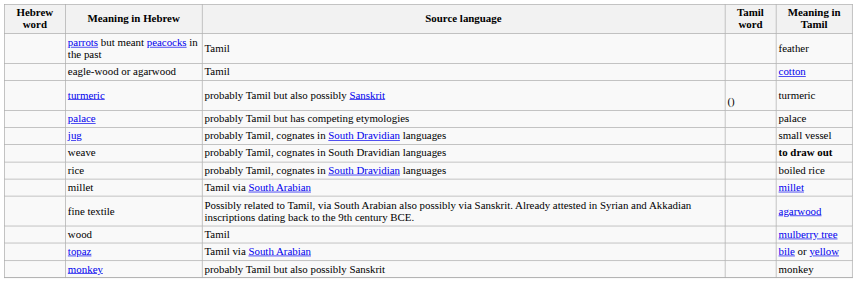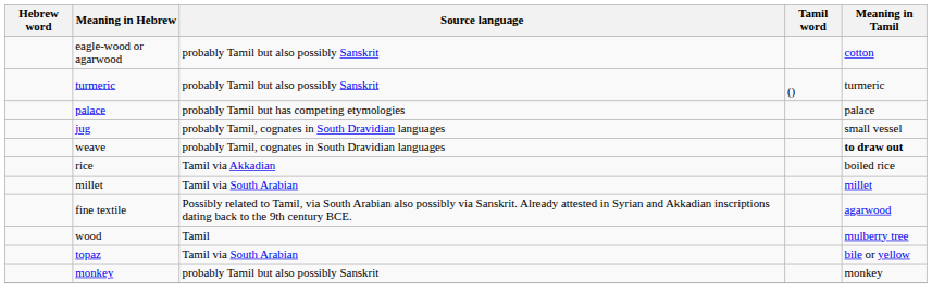- row: parrots but meant peacocks in the past | Tamil | feather
eagle-wood or agarwood | Source language: Tamil -> probably Tamil but also possibly Sanskrit
rice | Source language: probably Tamil, cognates in South Dravidian languages -> Tamil via Akkadian
